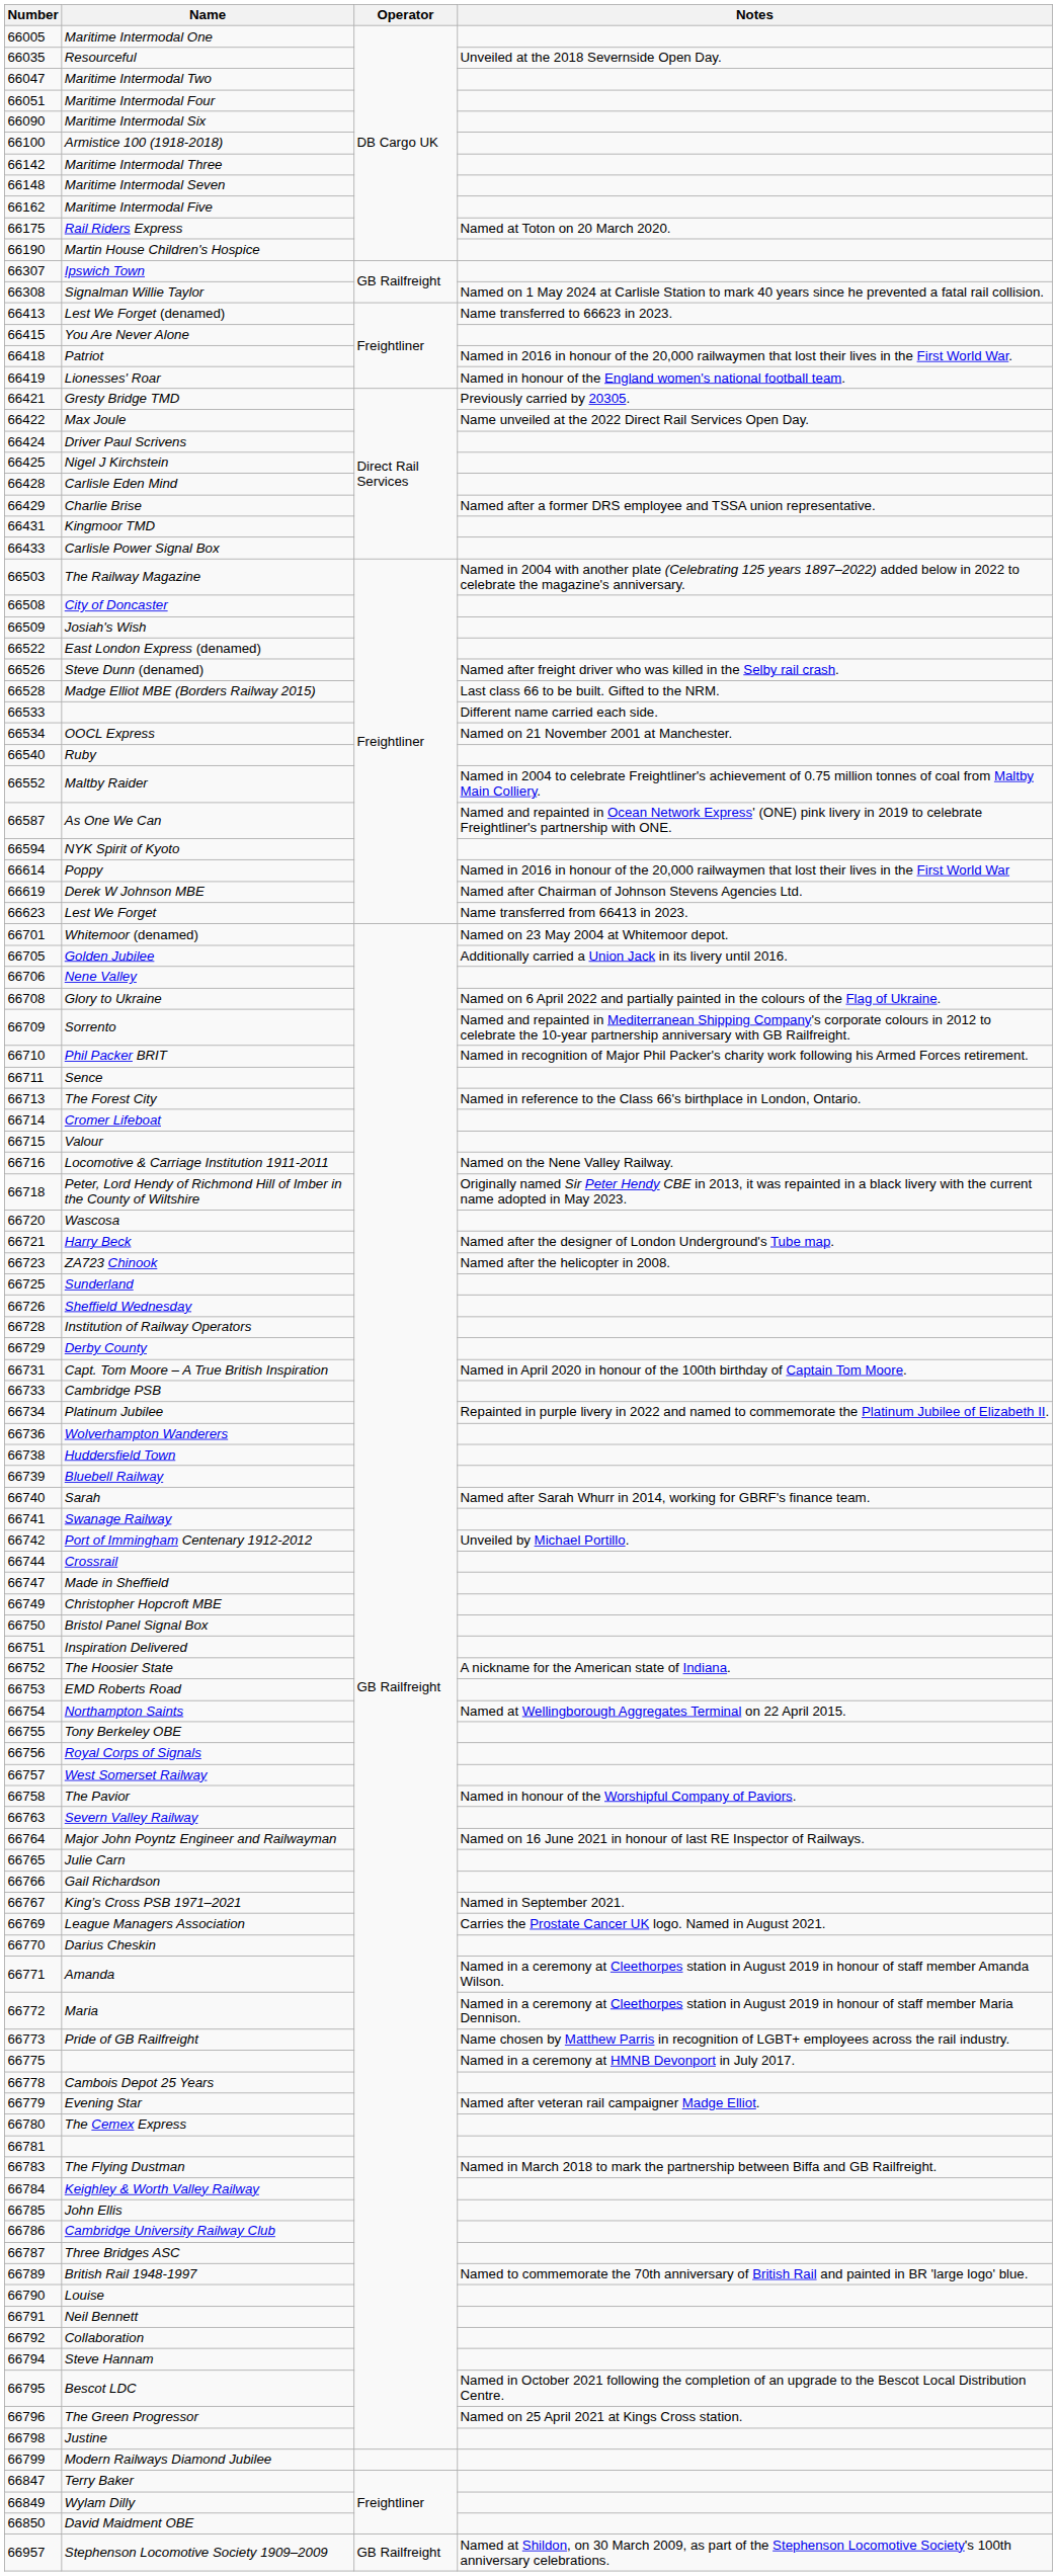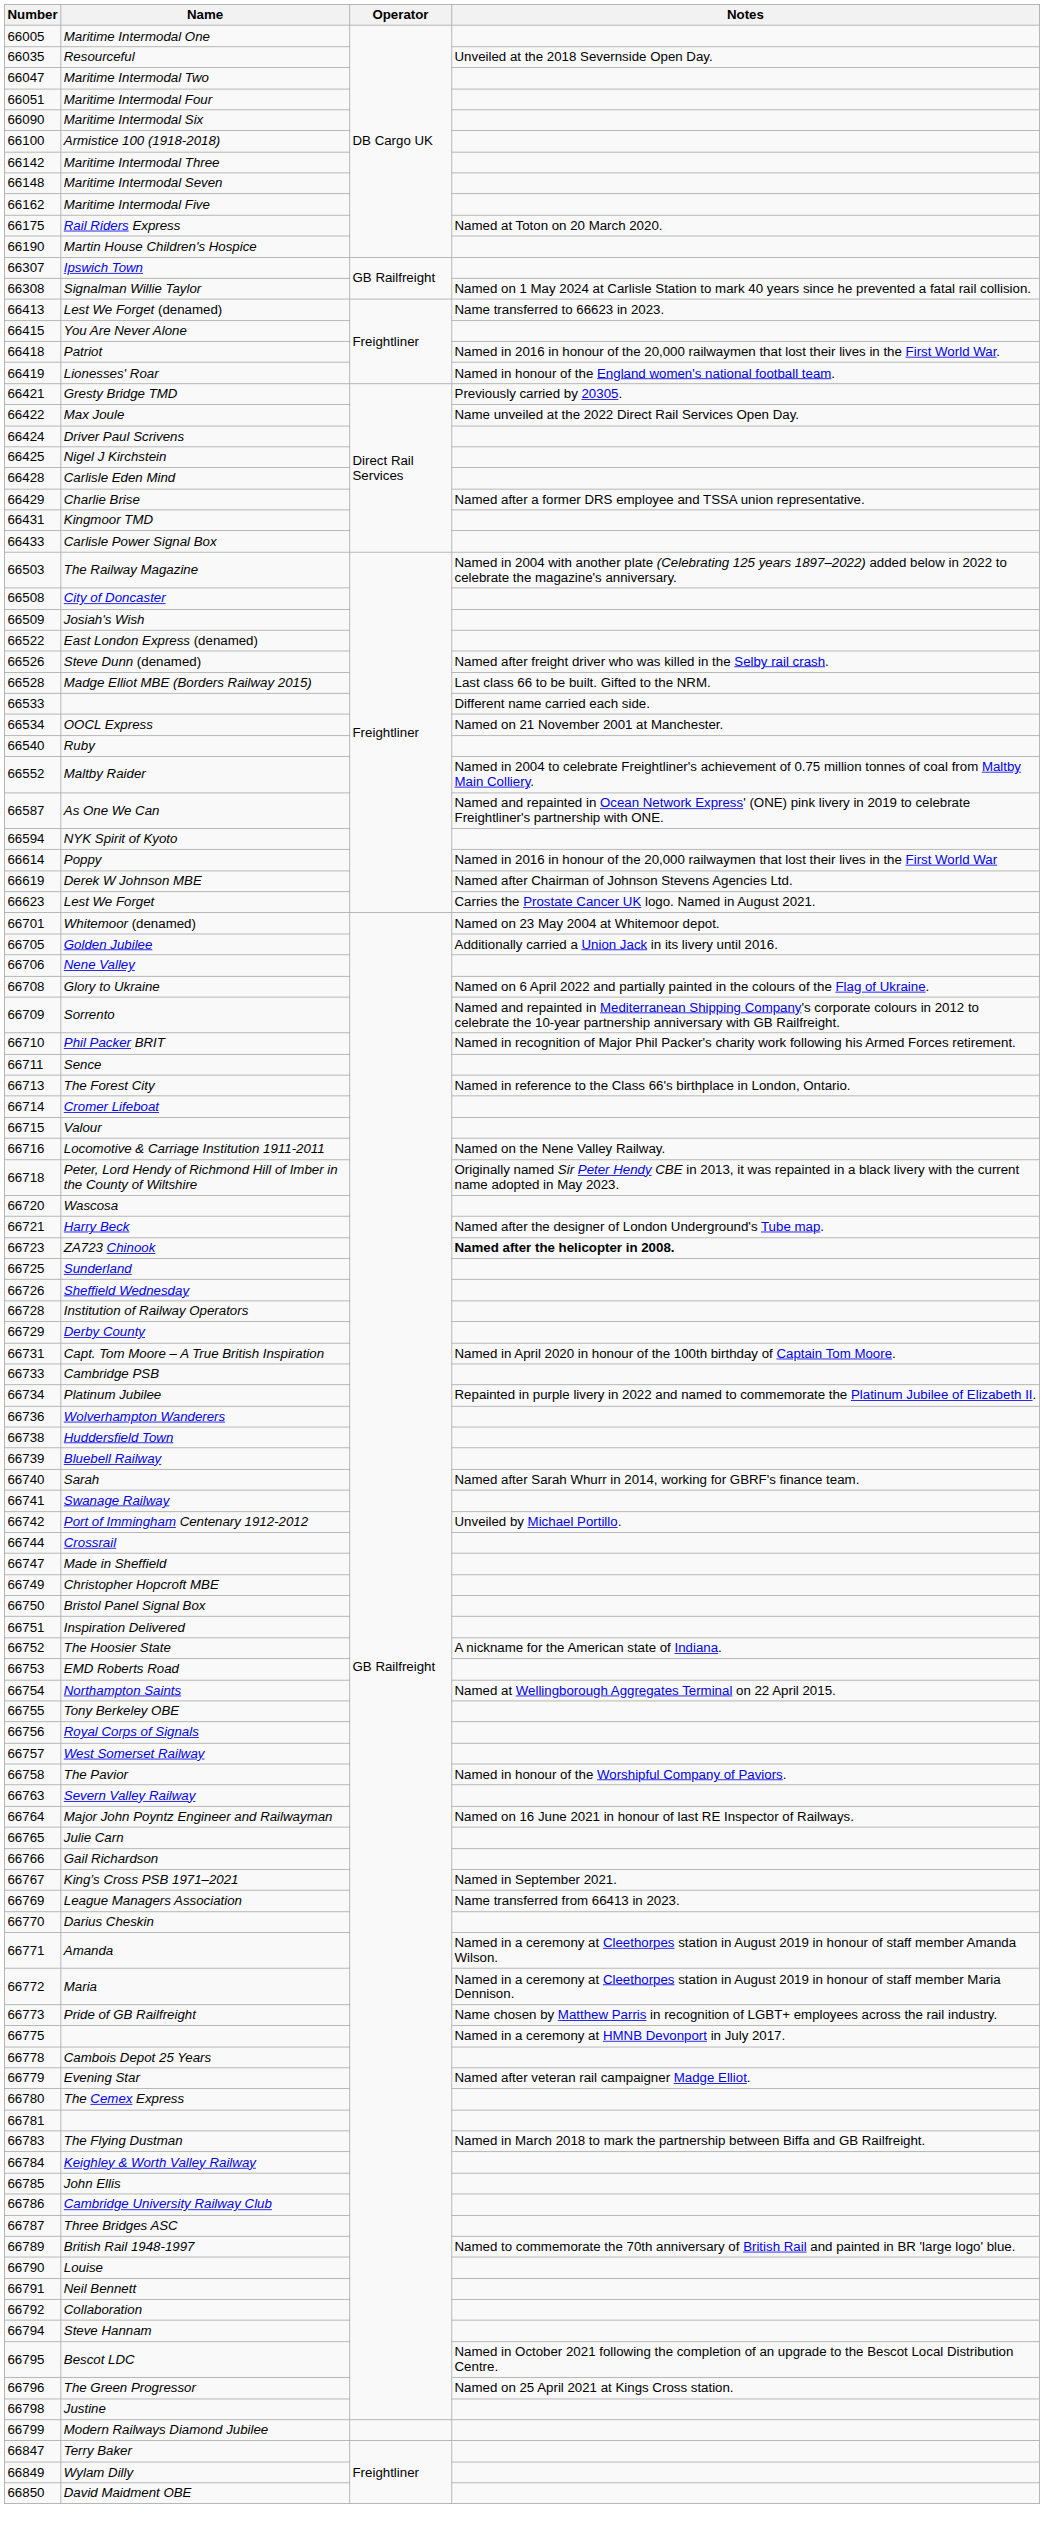Lest We Forget | Notes: Name transferred from 66413 in 2023. -> Carries the Prostate Cancer UK logo. Named in August 2021.
ZA723 Chinook | Notes: normal -> bold
League Managers Association | Notes: Carries the Prostate Cancer UK logo. Named in August 2021. -> Name transferred from 66413 in 2023.
- row: 66957 | Stephenson Locomotive Society 1909–2009 | GB Railfreight | Named at Shildon, on 30 March 2009, as part of the Stephenson Locomotive Society's 100th anniversary celebrations.
